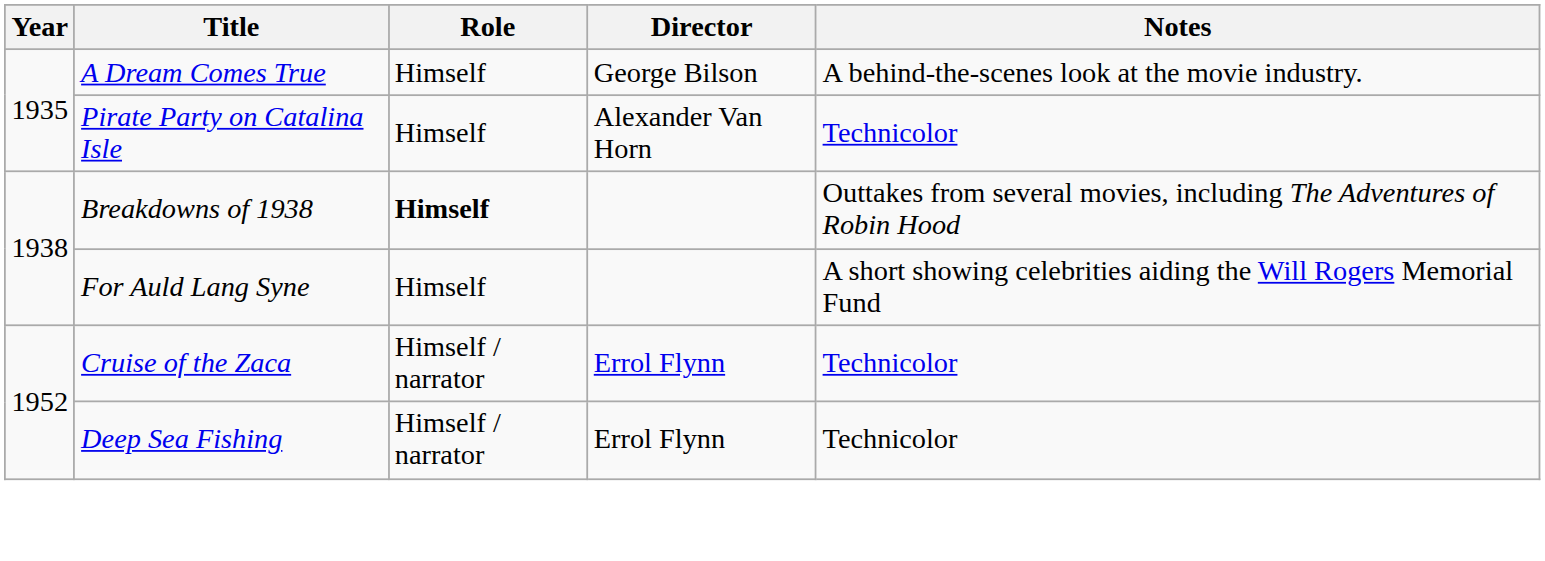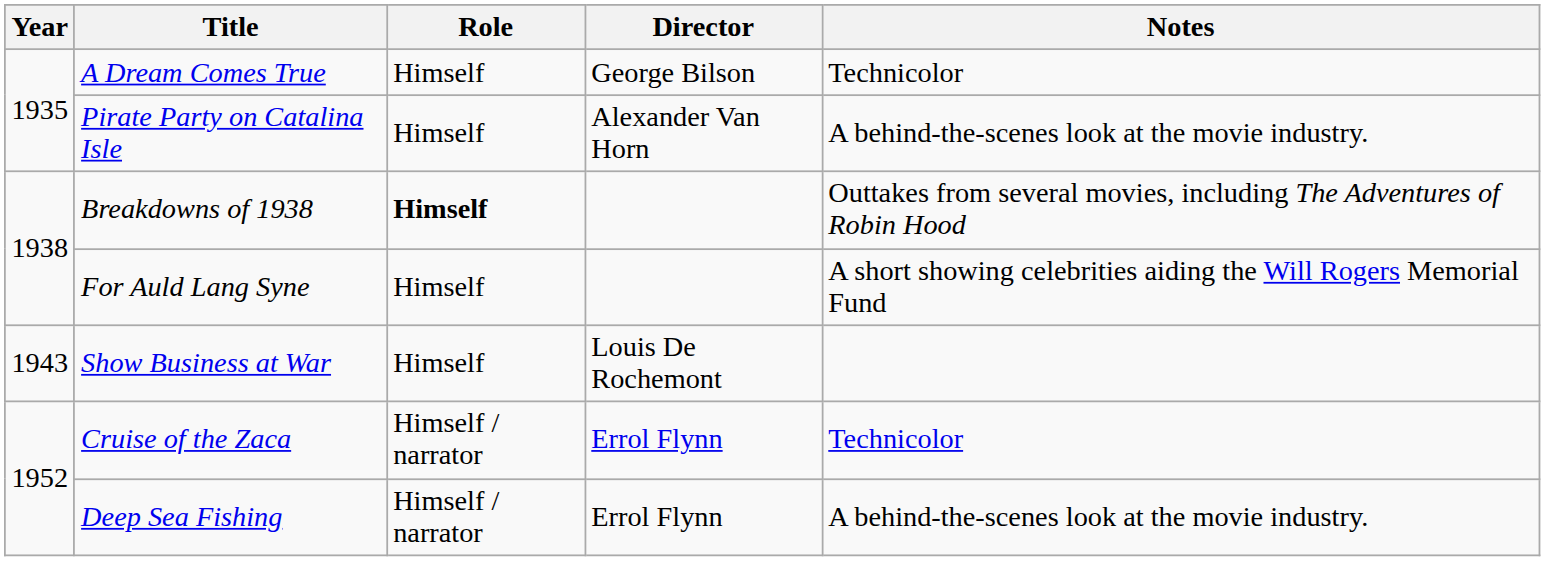A Dream Comes True | Notes: A behind-the-scenes look at the movie industry. -> Technicolor
Pirate Party on Catalina Isle | Notes: Technicolor -> A behind-the-scenes look at the movie industry.
+ row: 1943 | Show Business at War | Himself | Louis De Rochemont
Deep Sea Fishing | Notes: Technicolor -> A behind-the-scenes look at the movie industry.
